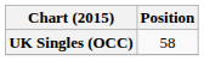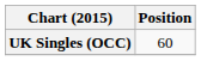UK Singles (OCC) | Position: 58 -> 60
